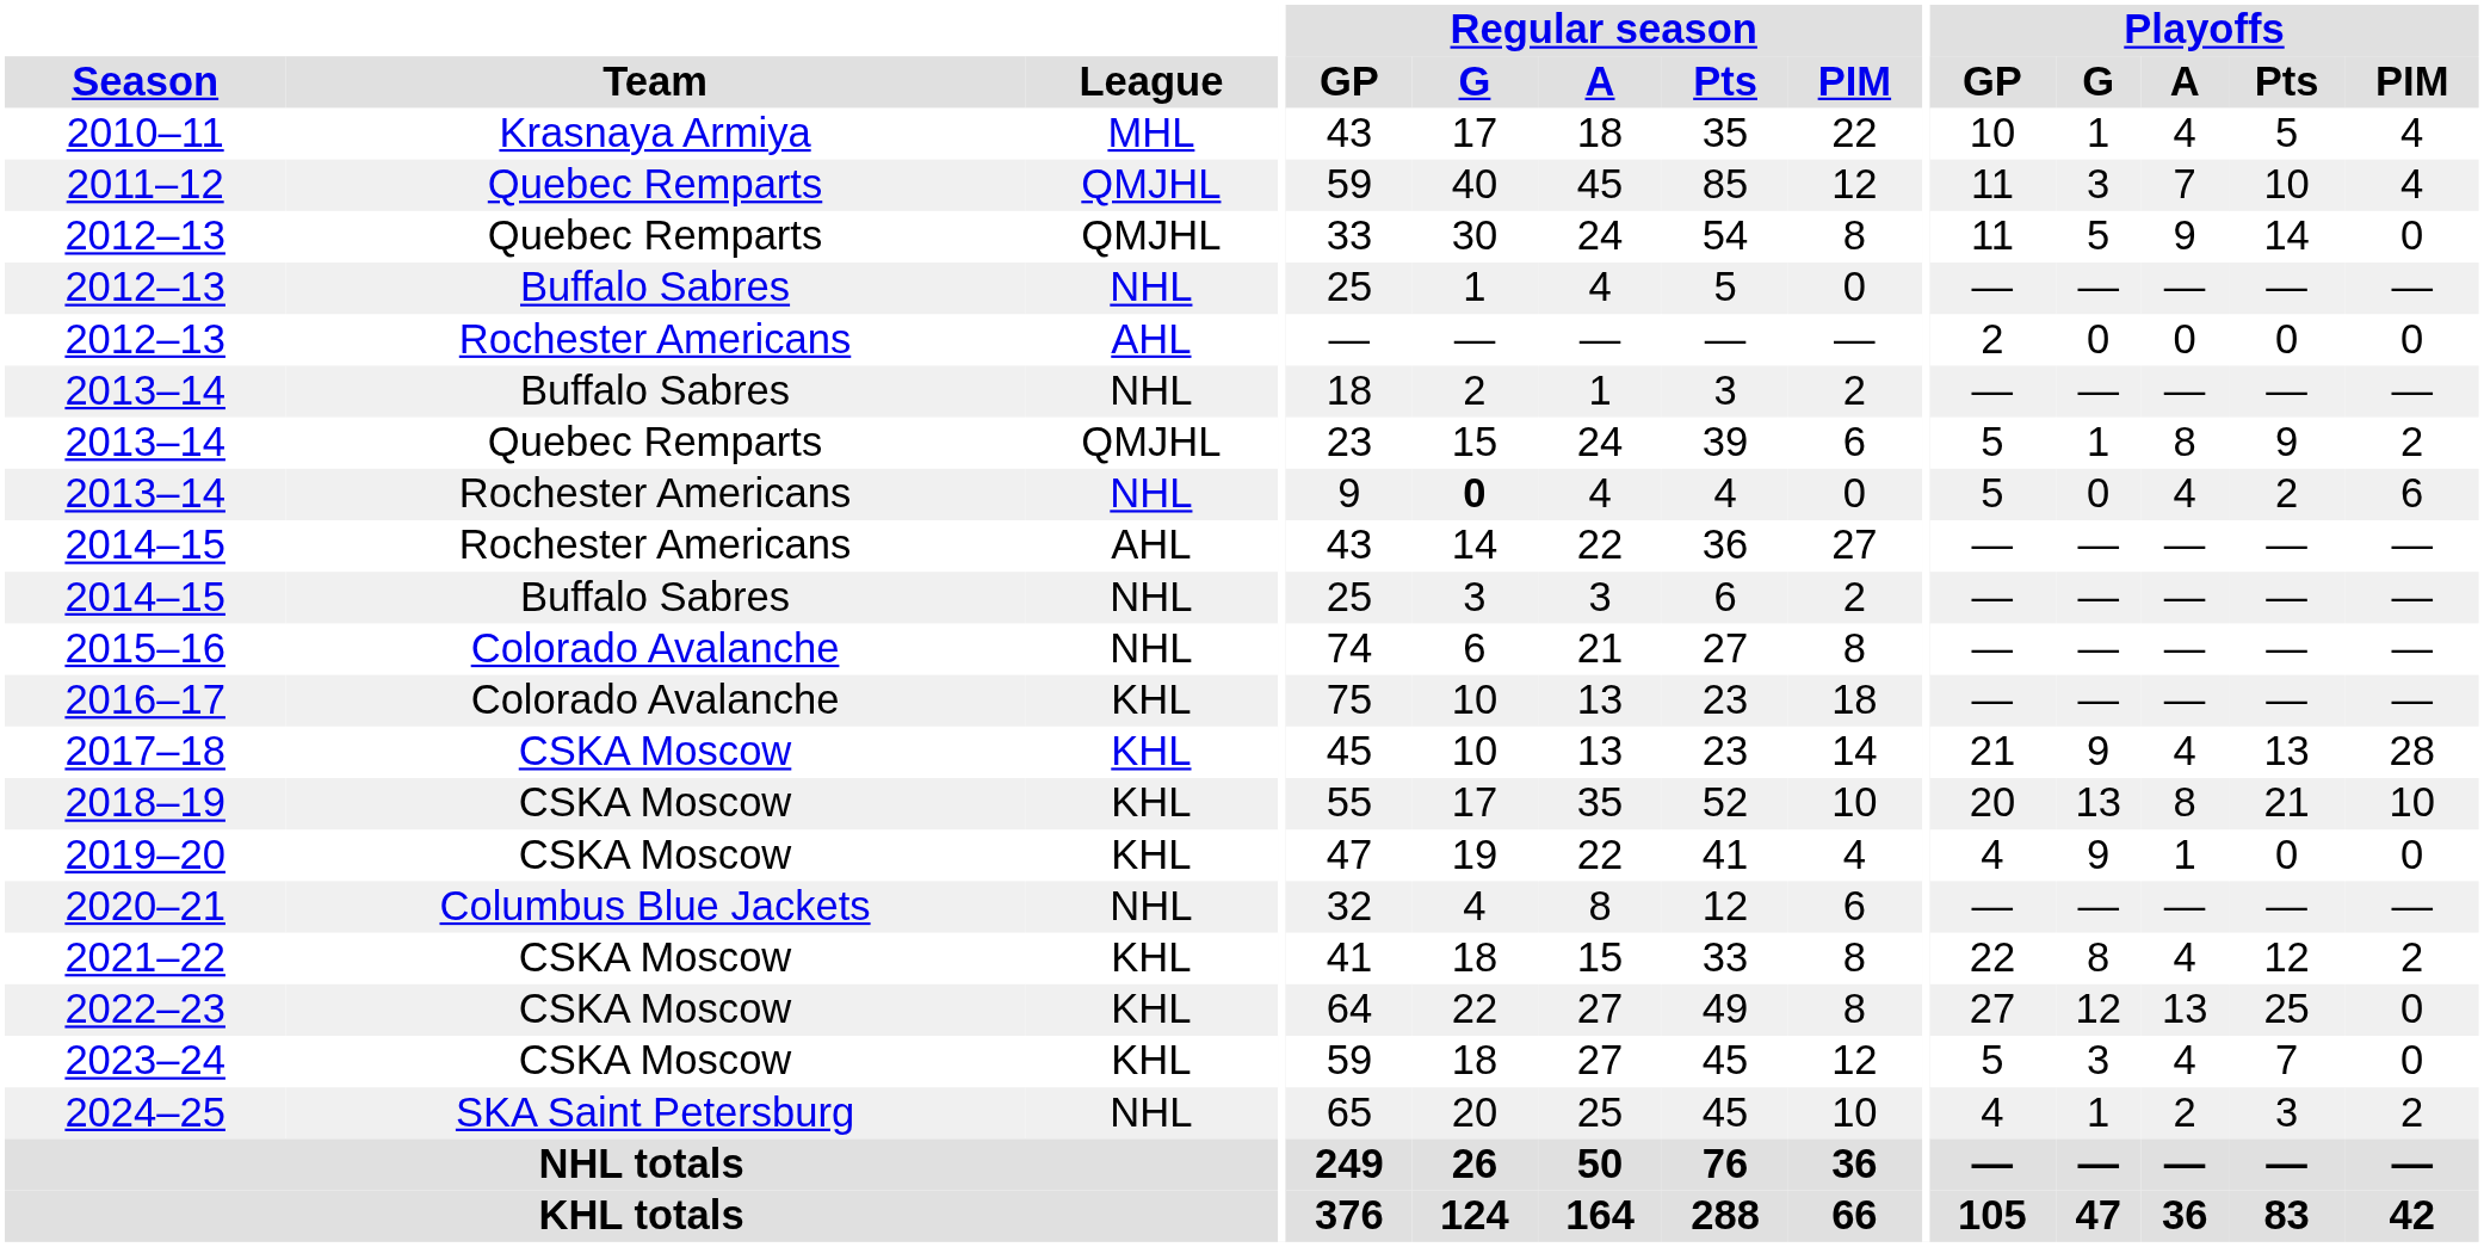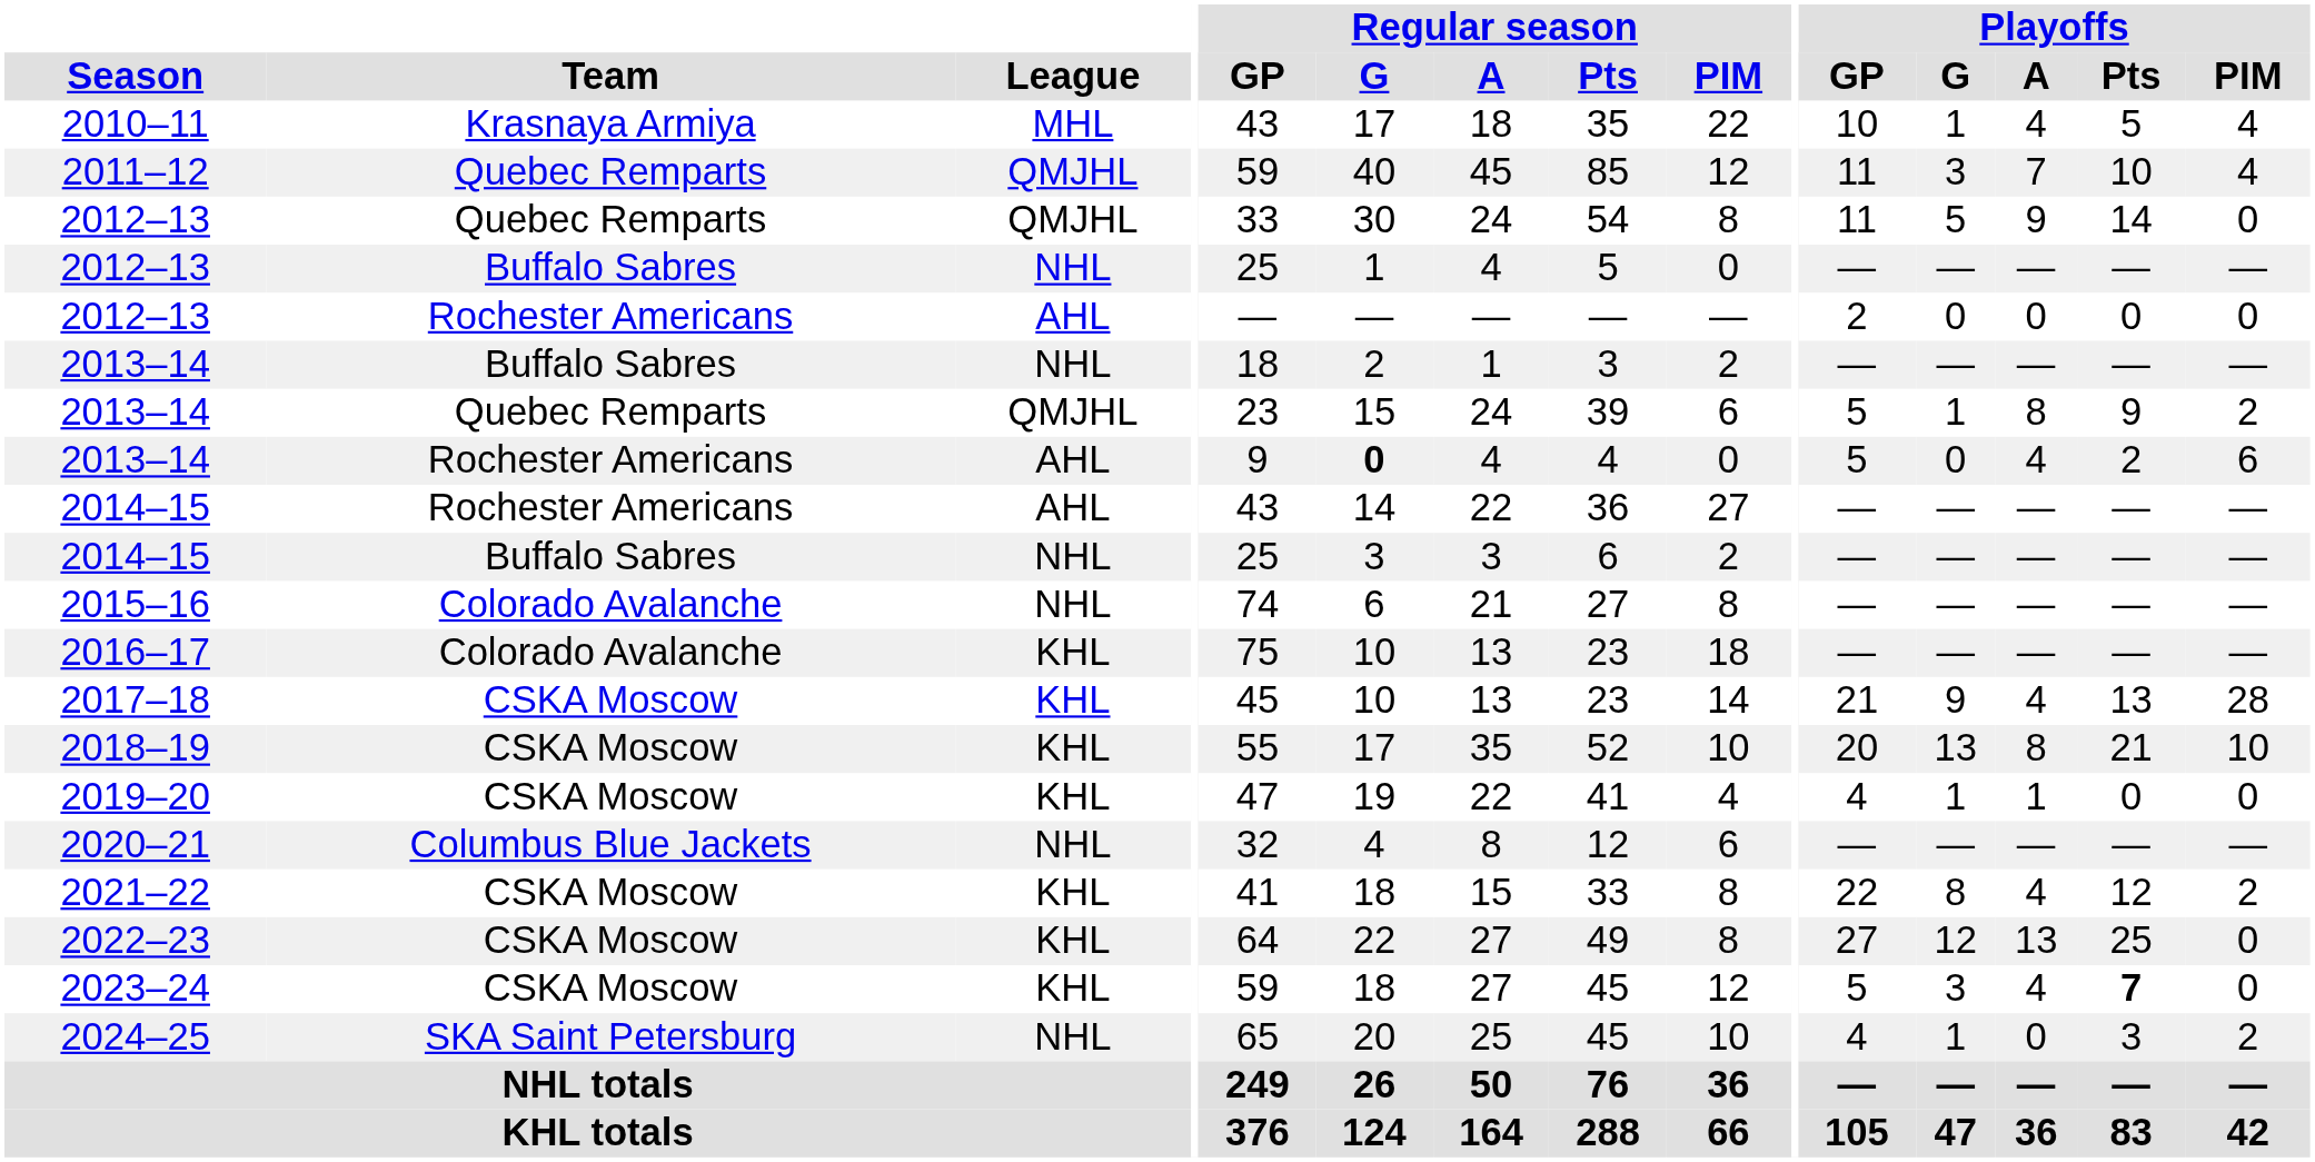2013–14 / Rochester Americans | League: NHL -> AHL
2019–20 | Playoffs / G: 9 -> 1
2023–24 | Playoffs / Pts: normal -> bold
2024–25 | Playoffs / A: 2 -> 0
